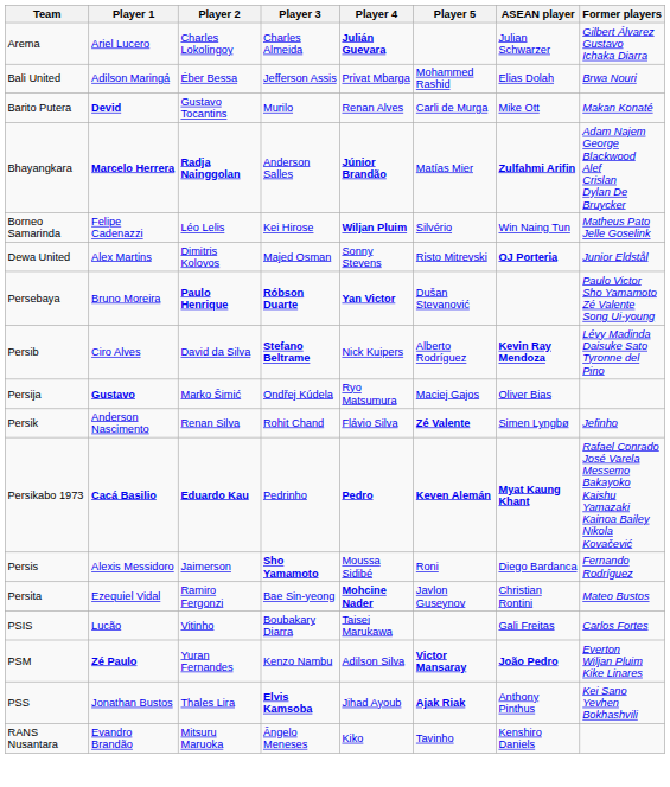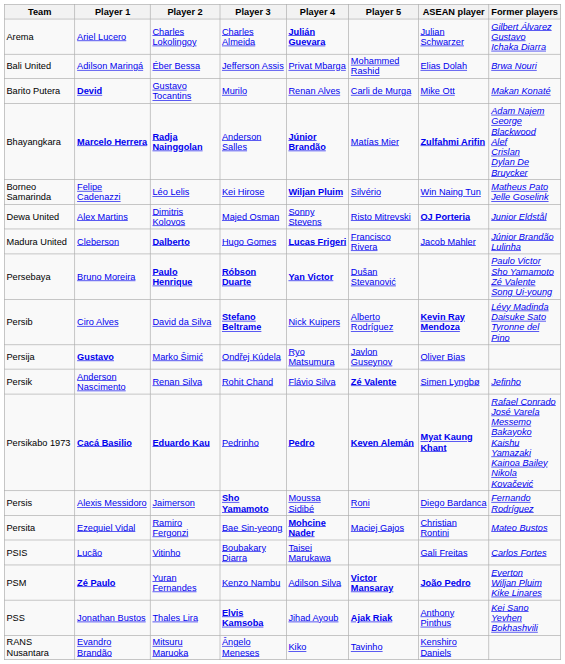+ row: Madura United | Cleberson | Dalberto | Hugo Gomes | Lucas Frigeri | Francisco Rivera | Jacob Mahler | Júnior Brandão Lulinha
Persija | Player 5: Maciej Gajos -> Javlon Guseynov
Persita | Player 5: Javlon Guseynov -> Maciej Gajos
